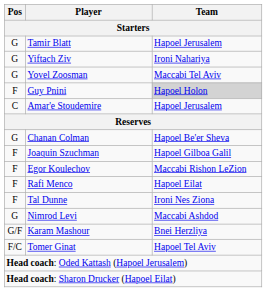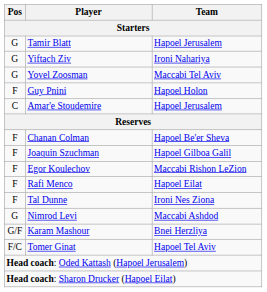Guy Pnini | Team: lightgrey background -> no background
Chanan Colman | Pos: G -> F
